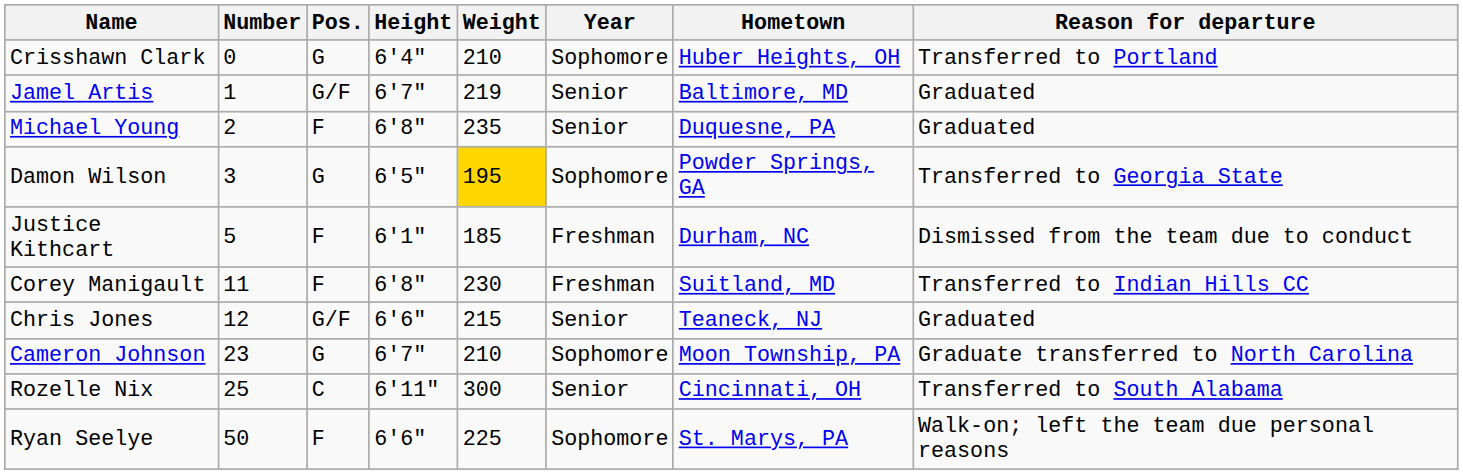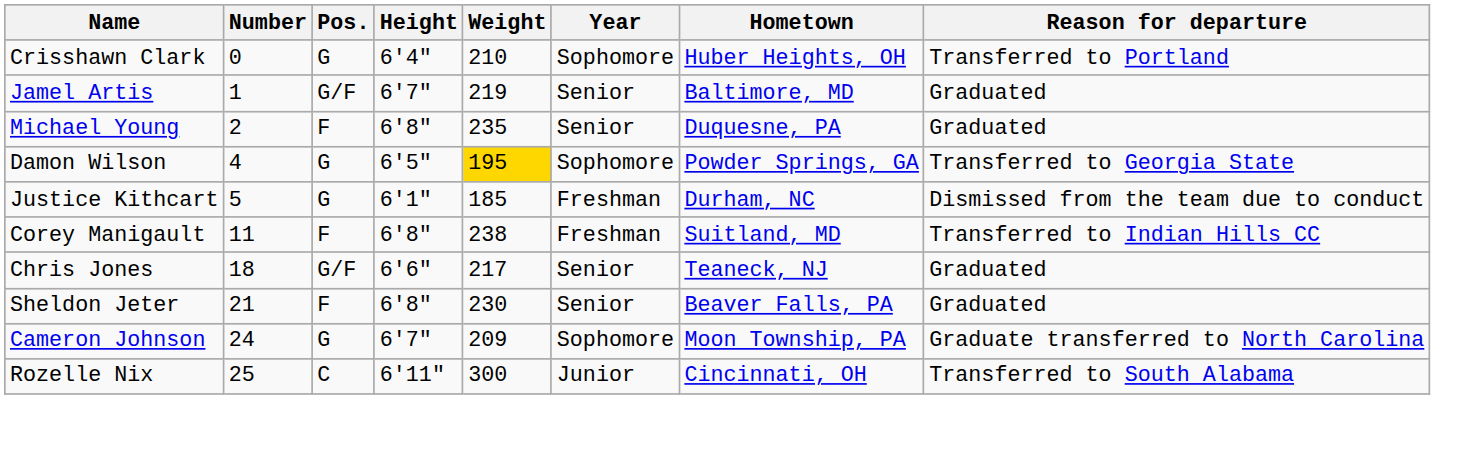Damon Wilson | Number: 3 -> 4
Justice Kithcart | Pos.: F -> G
Corey Manigault | Weight: 230 -> 238
Chris Jones | Number: 12 -> 18
Chris Jones | Weight: 215 -> 217
+ row: Sheldon Jeter | 21 | F | 6'8" | 230 | Senior | Beaver Falls, PA | Graduated
Cameron Johnson | Number: 23 -> 24
Cameron Johnson | Weight: 210 -> 209
Rozelle Nix | Year: Senior -> Junior
- row: Ryan Seelye | 50 | F | 6'6" | 225 | Sophomore | St. Marys, PA | Walk-on; left the team due personal reasons
